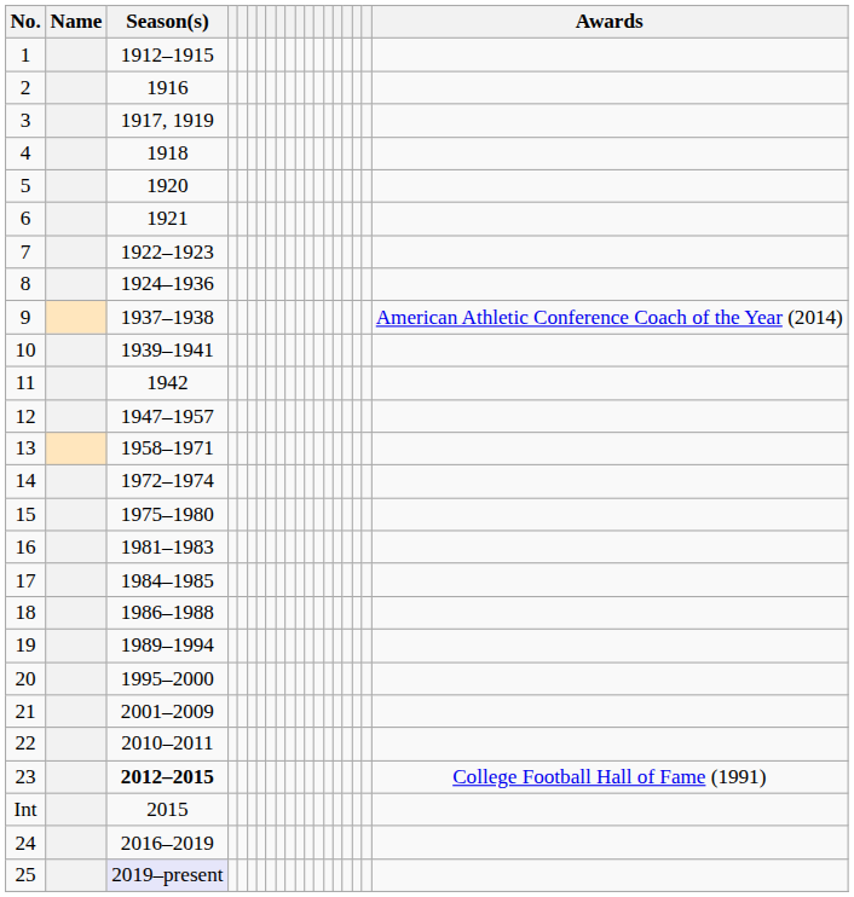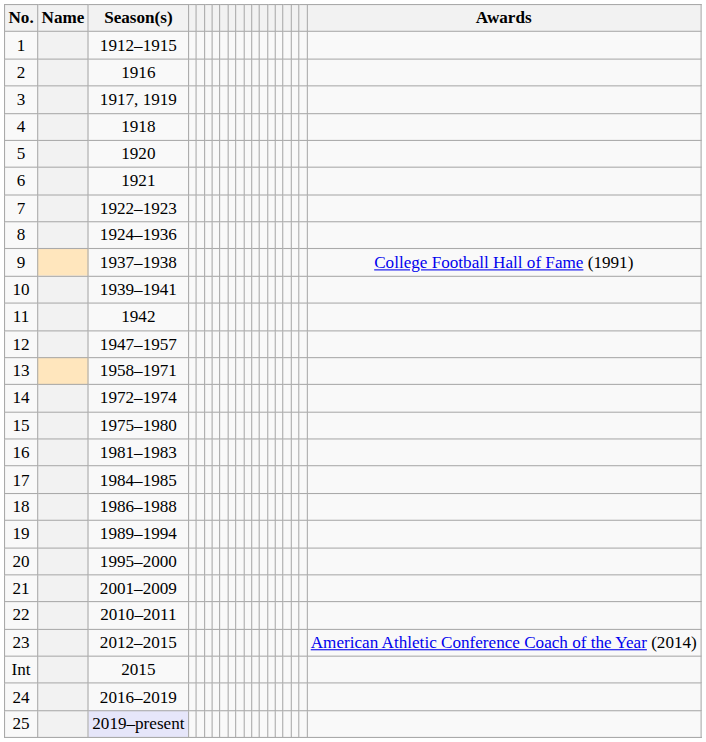9 | Awards: American Athletic Conference Coach of the Year (2014) -> College Football Hall of Fame (1991)
23 | Season(s): bold -> normal
23 | Awards: College Football Hall of Fame (1991) -> American Athletic Conference Coach of the Year (2014)
